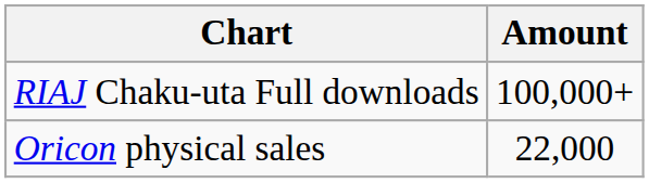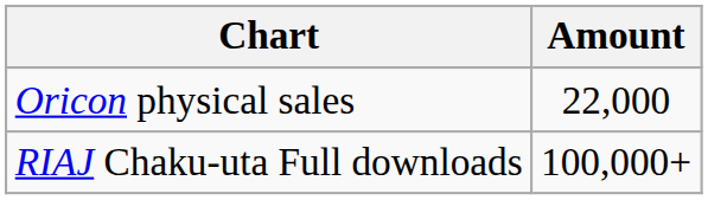rows swapped: Oricon physical sales <-> RIAJ Chaku-uta Full downloads
